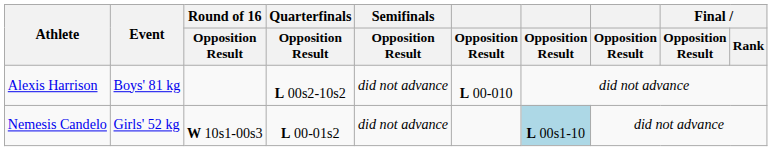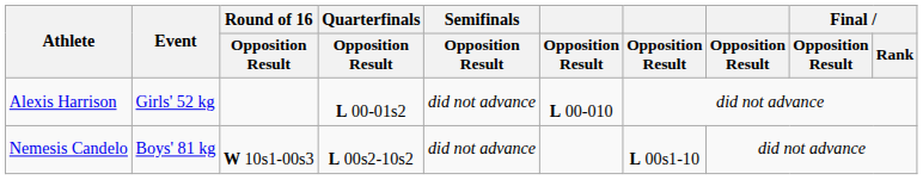Alexis Harrison | Event: Boys' 81 kg -> Girls' 52 kg
Alexis Harrison | Quarterfinals / Opposition Result: L 00s2-10s2 -> L 00-01s2
Nemesis Candelo | Event: Girls' 52 kg -> Boys' 81 kg
Nemesis Candelo | Quarterfinals / Opposition Result: L 00-01s2 -> L 00s2-10s2
Nemesis Candelo | column 7: lightblue background -> no background
